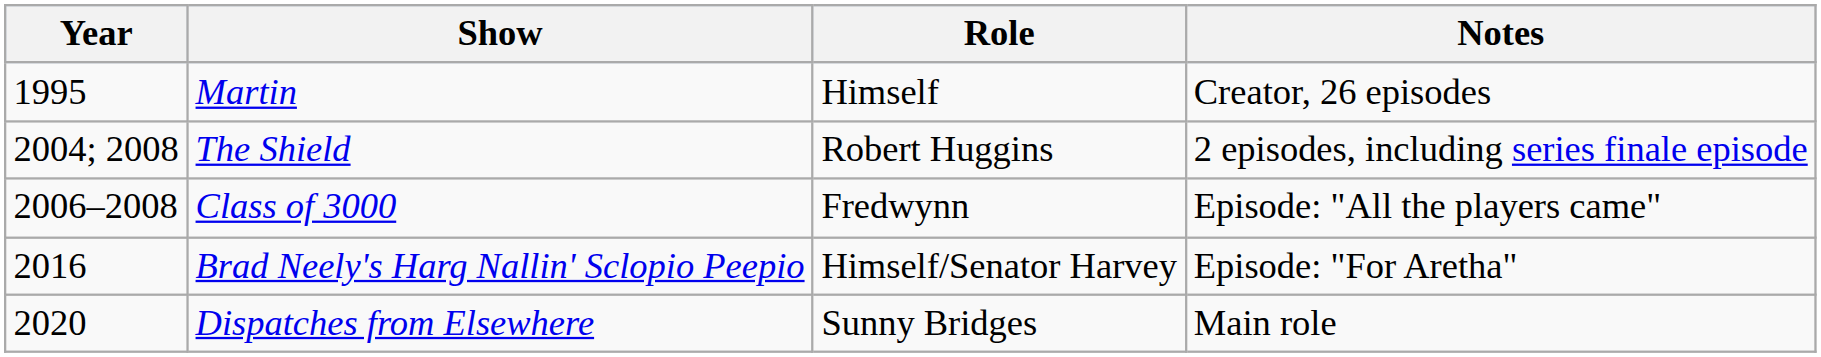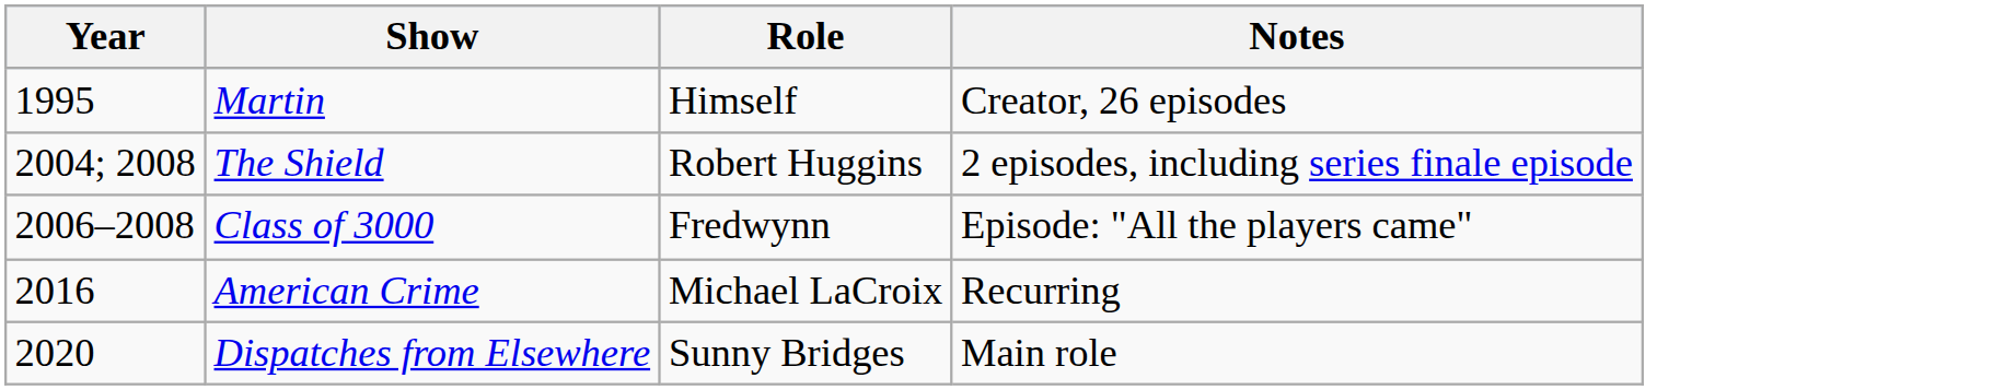+ row: 2016 | American Crime | Michael LaCroix | Recurring
- row: 2016 | Brad Neely's Harg Nallin' Sclopio Peepio | Himself/Senator Harvey | Episode: "For Aretha"
